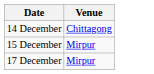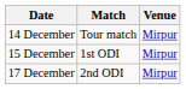+ column: Match | Tour match | 1st ODI | 2nd ODI
14 December | Venue: Chittagong -> Mirpur
